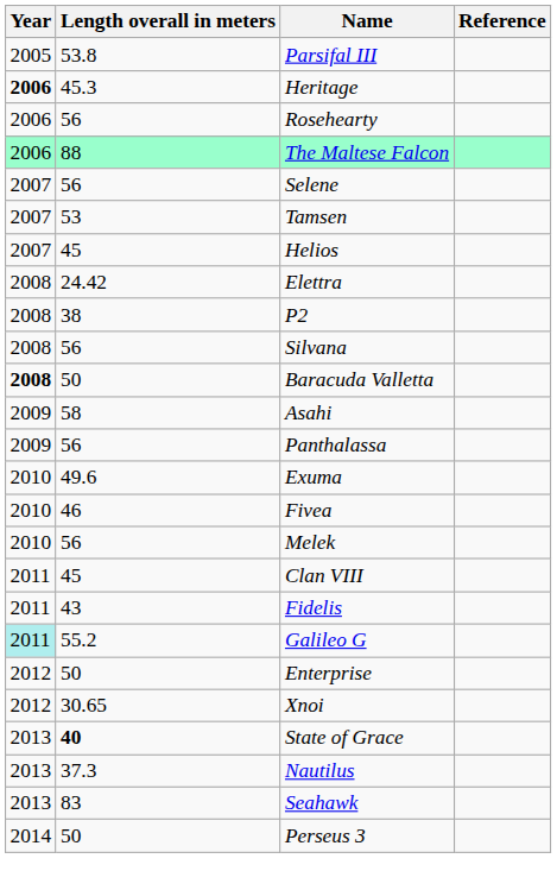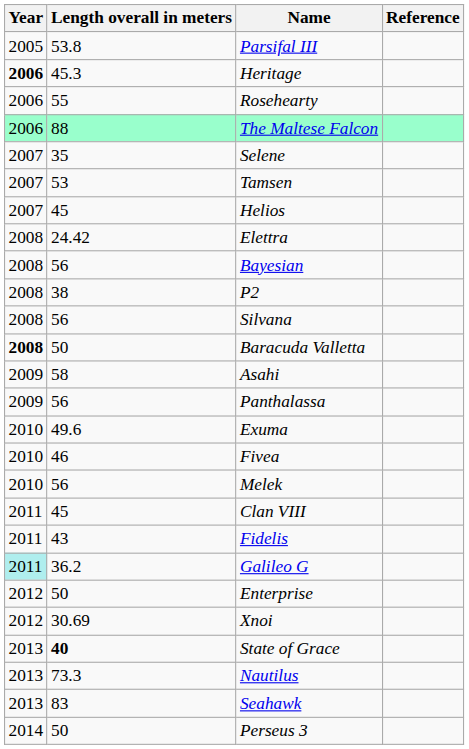Rosehearty | Length overall in meters: 56 -> 55
Selene | Length overall in meters: 56 -> 35
+ row: 2008 | 56 | Bayesian
Galileo G | Length overall in meters: 55.2 -> 36.2
Xnoi | Length overall in meters: 30.65 -> 30.69
Nautilus | Length overall in meters: 37.3 -> 73.3
